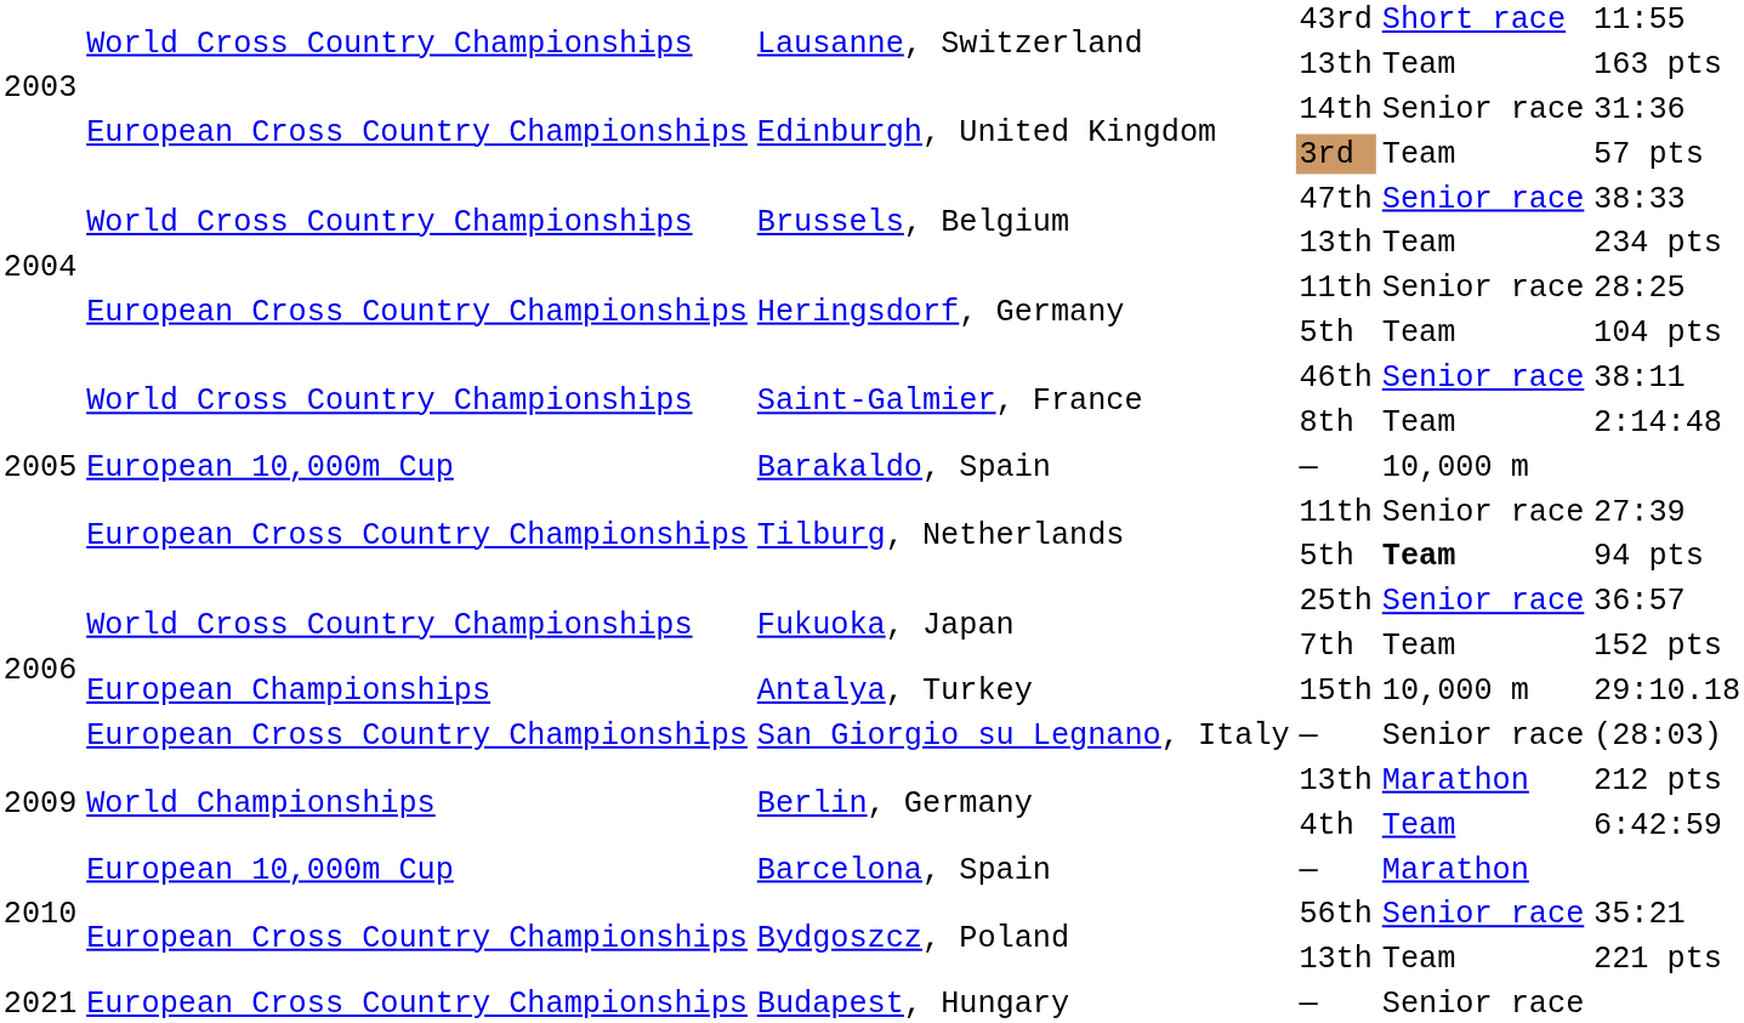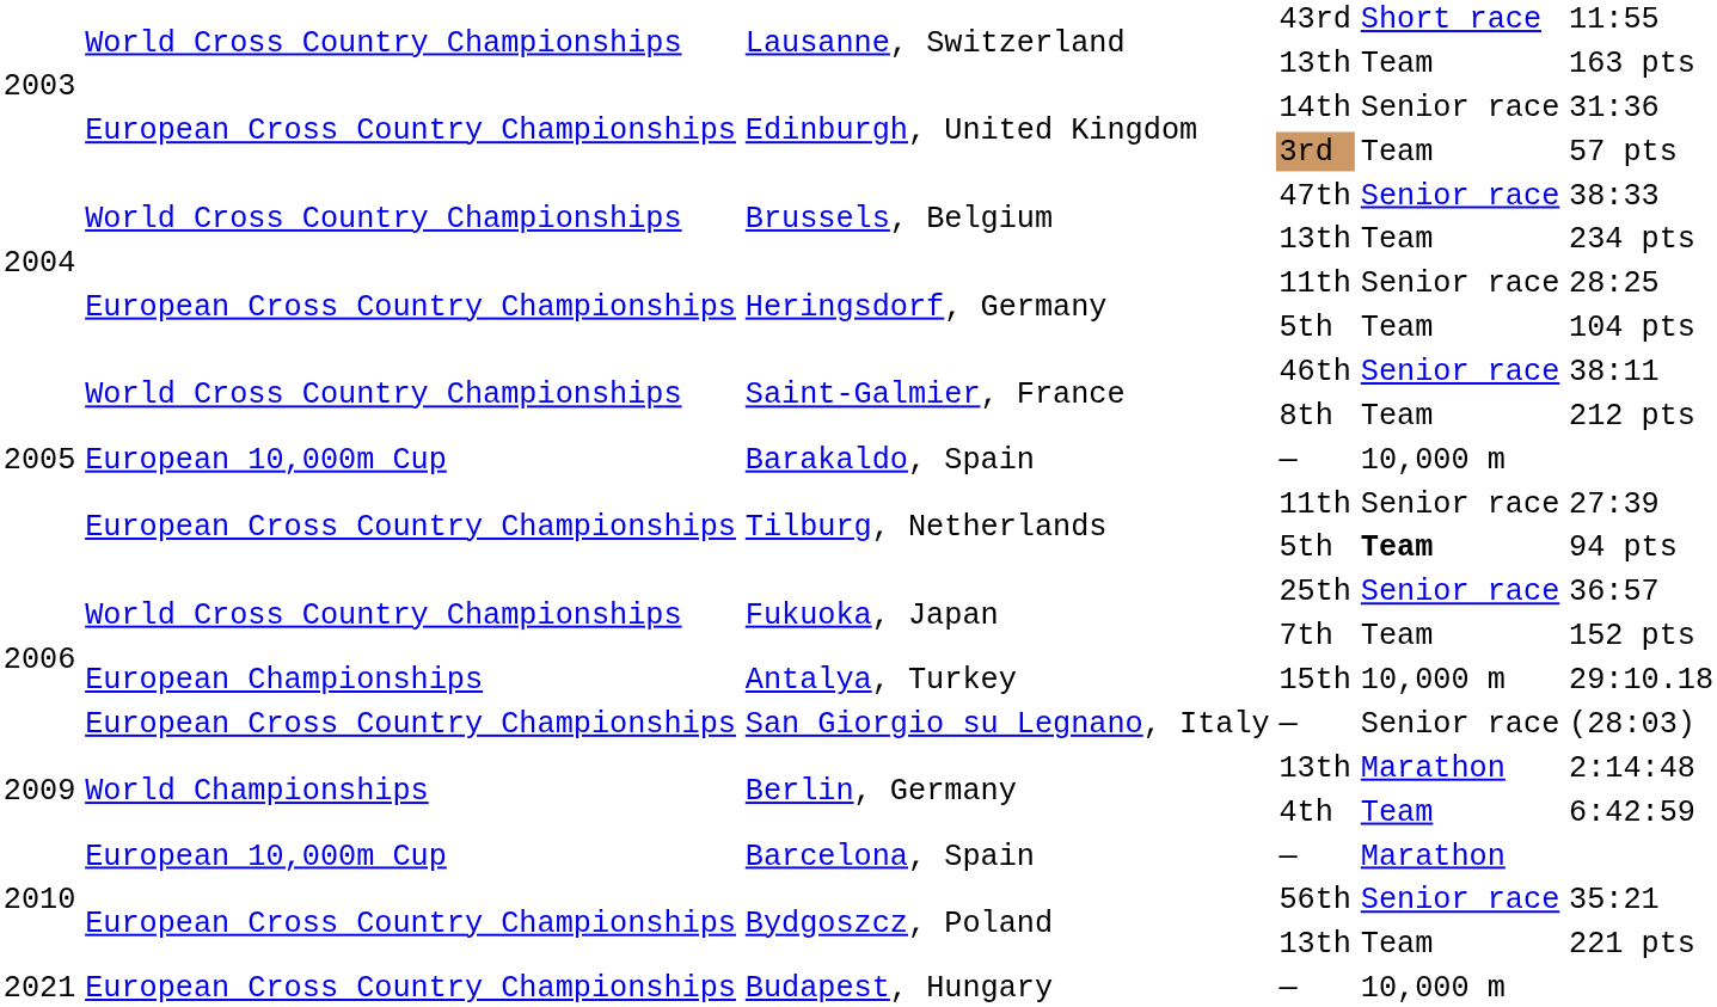Saint-Galmier, France / 8th | column 6: 2:14:48 -> 212 pts
Berlin, Germany / 13th | column 6: 212 pts -> 2:14:48
Budapest, Hungary | column 5: Senior race -> 10,000 m
